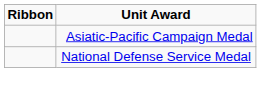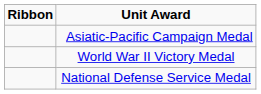+ row: World War II Victory Medal
